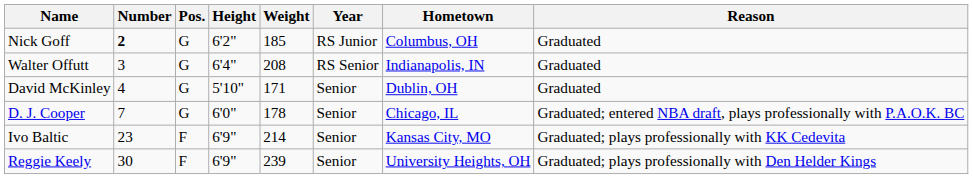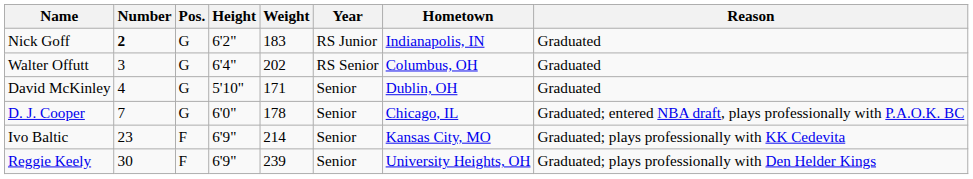Nick Goff | Weight: 185 -> 183
Nick Goff | Hometown: Columbus, OH -> Indianapolis, IN
Walter Offutt | Weight: 208 -> 202
Walter Offutt | Hometown: Indianapolis, IN -> Columbus, OH
